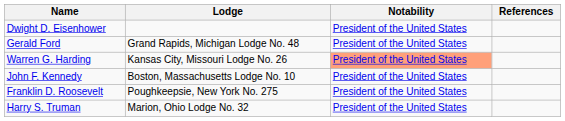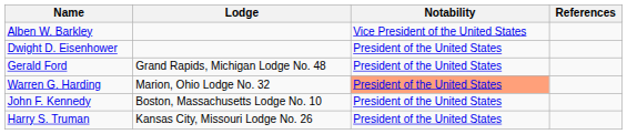+ row: Alben W. Barkley | Vice President of the United States
Warren G. Harding | Lodge: Kansas City, Missouri Lodge No. 26 -> Marion, Ohio Lodge No. 32
- row: Franklin D. Roosevelt | Poughkeepsie, New York No. 275 | President of the United States
Harry S. Truman | Lodge: Marion, Ohio Lodge No. 32 -> Kansas City, Missouri Lodge No. 26
